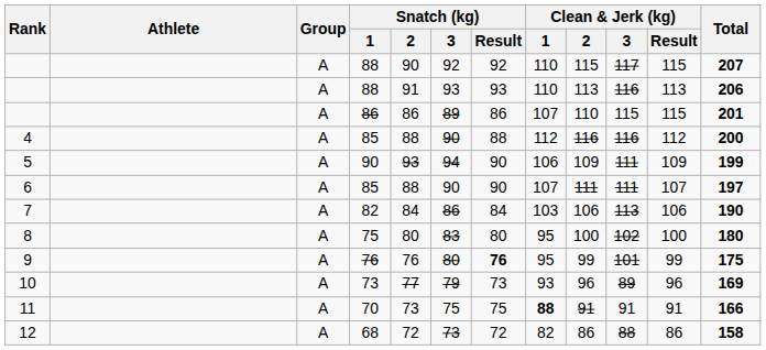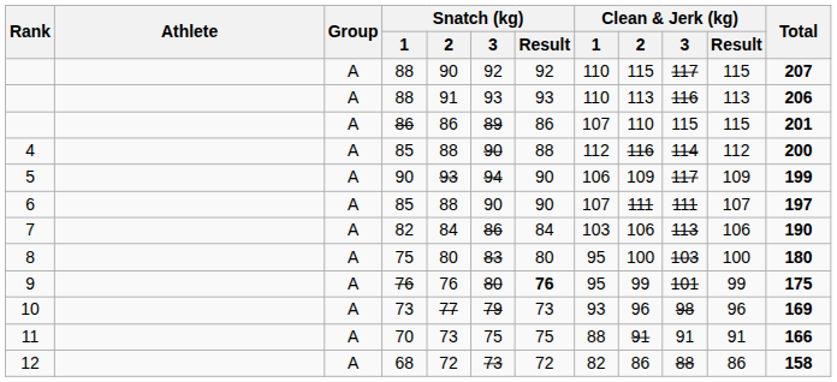4 | Clean & Jerk (kg) / 3: 116 -> 114
5 | Clean & Jerk (kg) / 3: 111 -> 117
8 | Clean & Jerk (kg) / 3: 102 -> 103
10 | Clean & Jerk (kg) / 3: 89 -> 98
11 | Clean & Jerk (kg) / 1: bold -> normal
